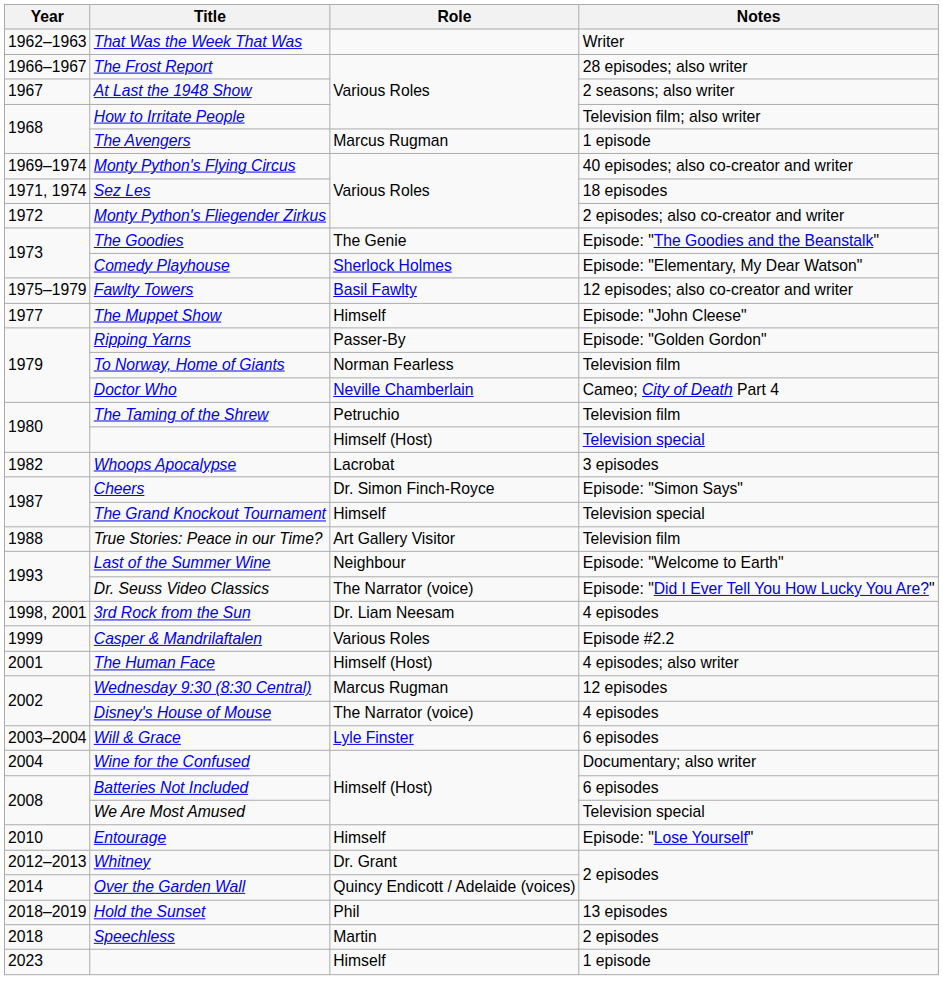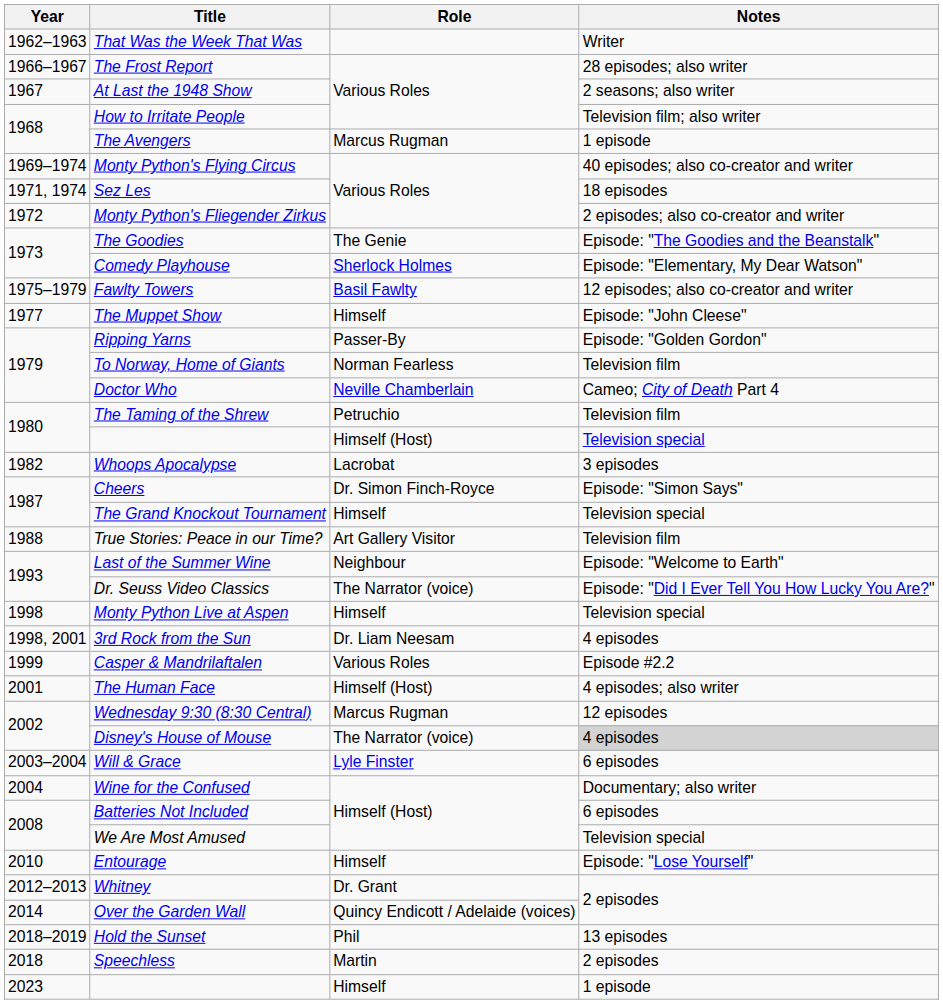+ row: 1998 | Monty Python Live at Aspen | Himself | Television special
Disney's House of Mouse | Notes: no background -> lightgrey background
